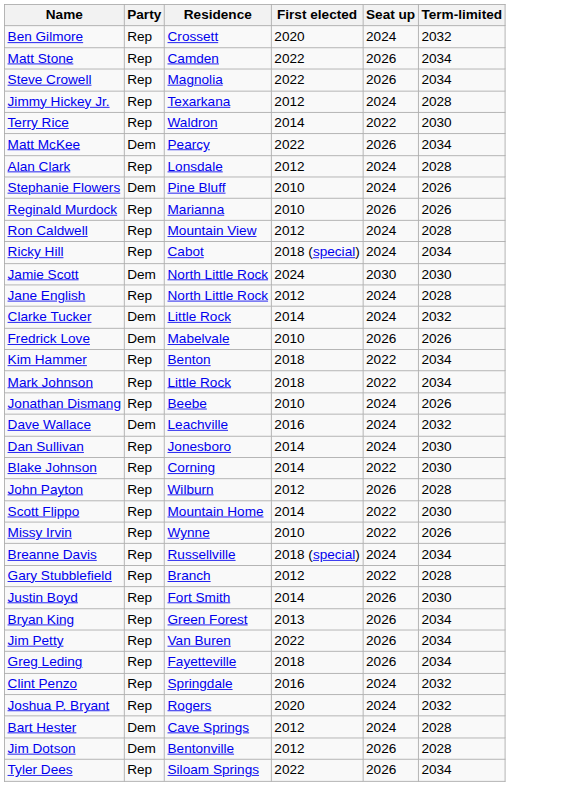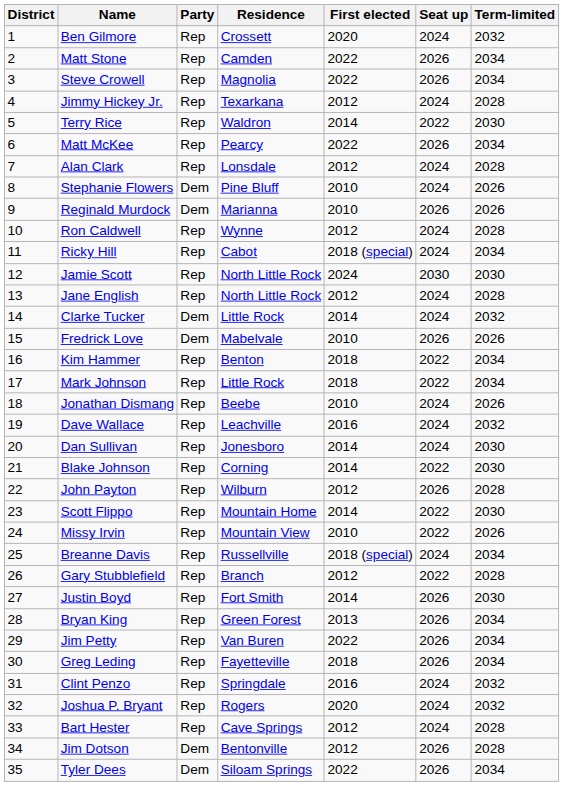+ column: District | 1 | 2 | 3 | 4 | 5 | 6 | 7 | 8 | 9 | 10 | 11 | 12 | 13 | 14 | 15 | 16 | 17 | 18 | 19 | 20 | 21 | 22 | 23 | 24 | 25 | 26 | 27 | 28 | 29 | 30 | 31 | 32 | 33 | 34 | 35
Matt McKee | Party: Dem -> Rep
Reginald Murdock | Party: Rep -> Dem
Ron Caldwell | Residence: Mountain View -> Wynne
Jamie Scott | Party: Dem -> Rep
Dave Wallace | Party: Dem -> Rep
Missy Irvin | Residence: Wynne -> Mountain View
Bart Hester | Party: Dem -> Rep
Tyler Dees | Party: Rep -> Dem
